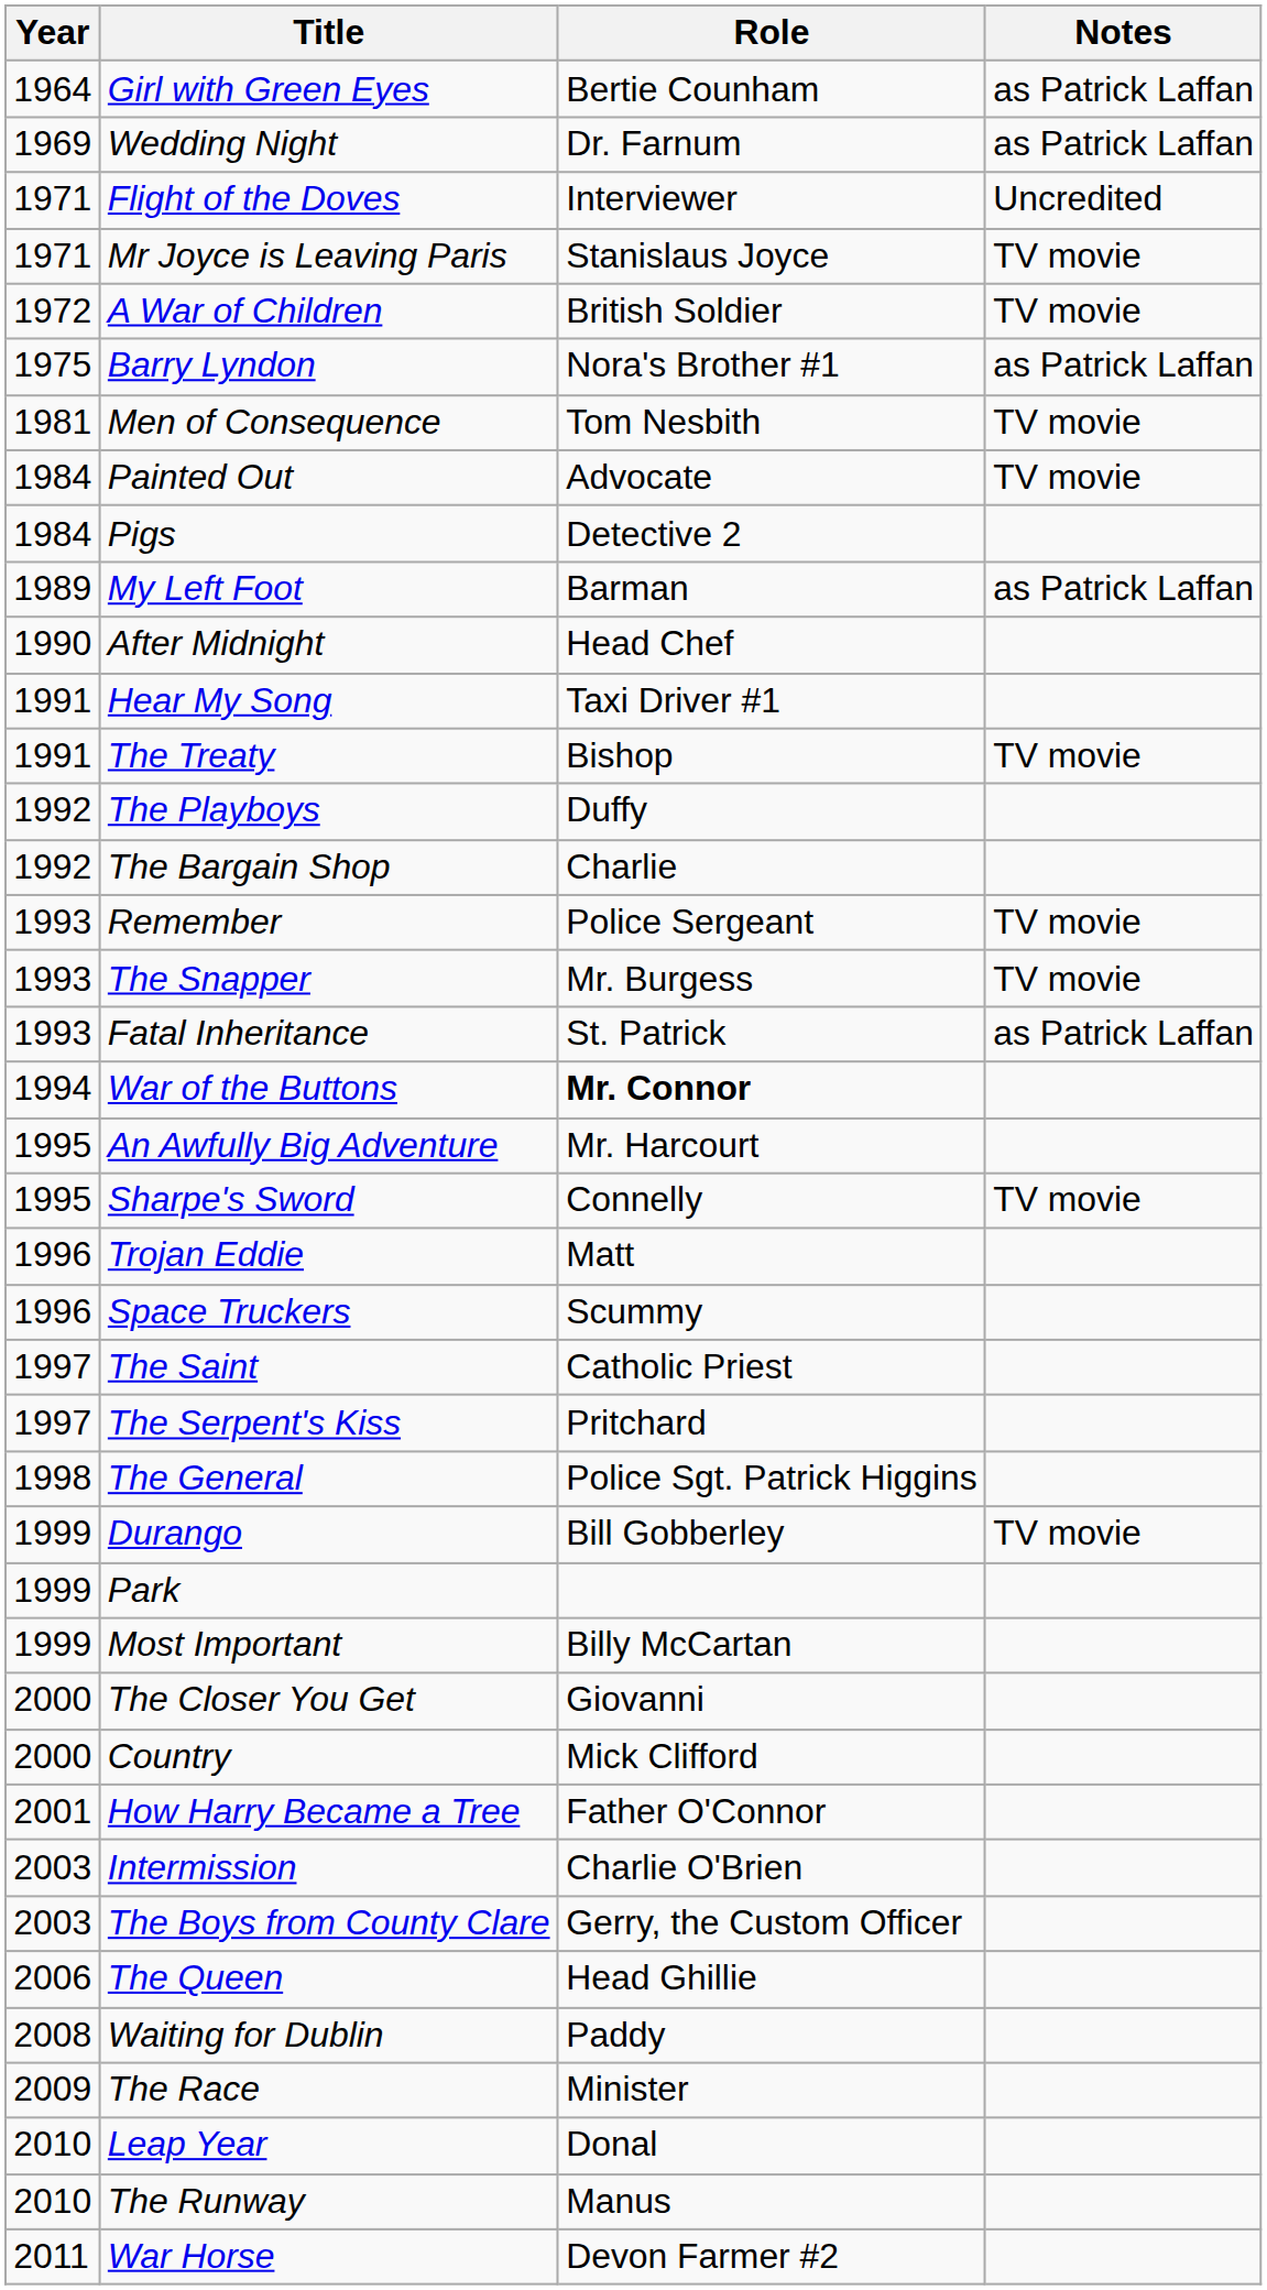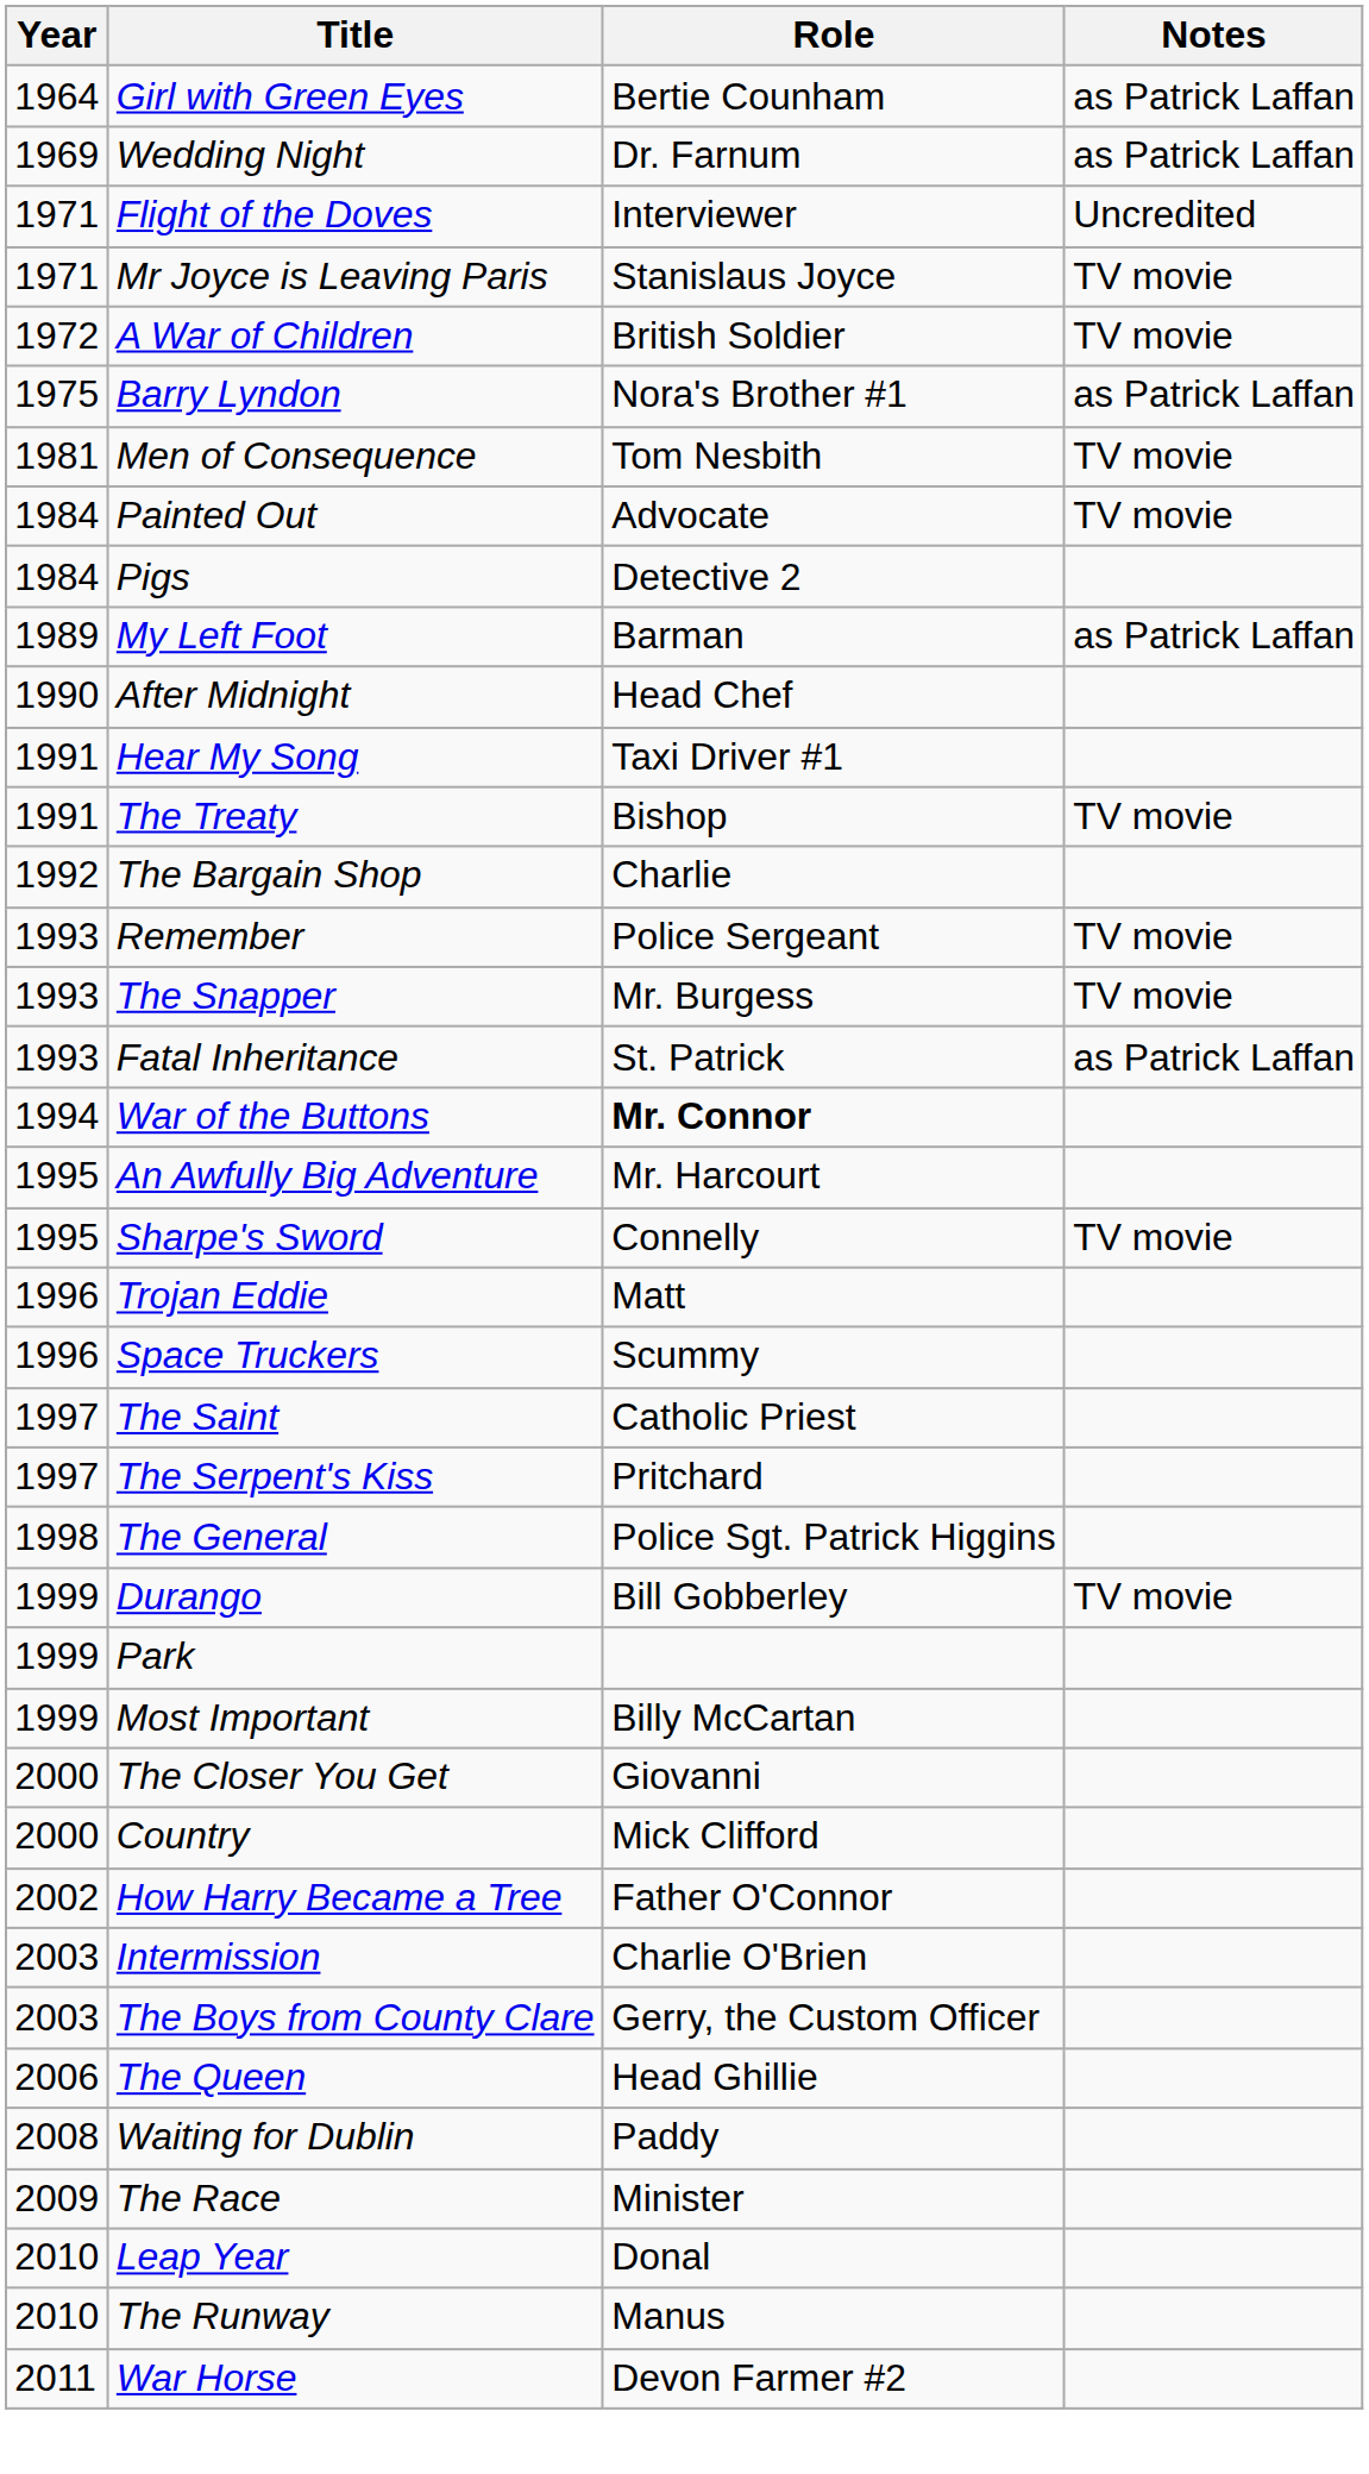- row: 1992 | The Playboys | Duffy
How Harry Became a Tree | Year: 2001 -> 2002
